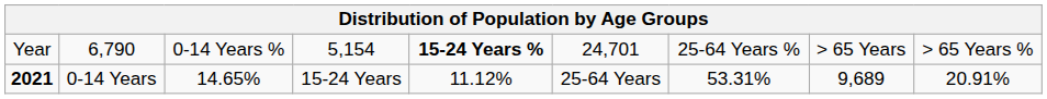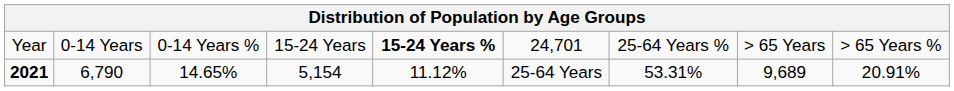Year | column 2: 6,790 -> 0-14 Years
Year | column 4: 5,154 -> 15-24 Years
2021 | column 2: 0-14 Years -> 6,790
2021 | column 4: 15-24 Years -> 5,154
